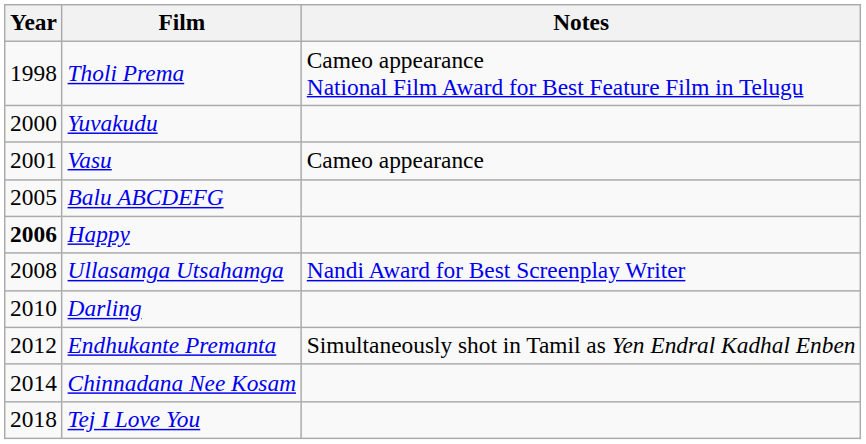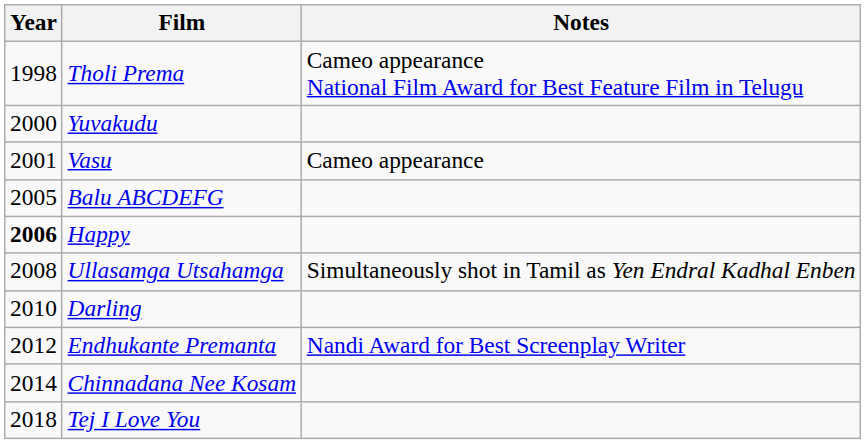Ullasamga Utsahamga | Notes: Nandi Award for Best Screenplay Writer -> Simultaneously shot in Tamil as Yen Endral Kadhal Enben
Endhukante Premanta | Notes: Simultaneously shot in Tamil as Yen Endral Kadhal Enben -> Nandi Award for Best Screenplay Writer
